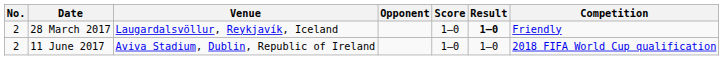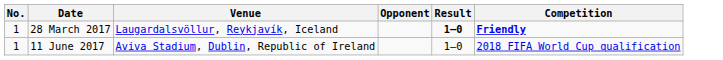- column: Score | 1–0 | 1–0
28 March 2017 | No.: 2 -> 1
28 March 2017 | Competition: normal -> bold
11 June 2017 | No.: 2 -> 1
